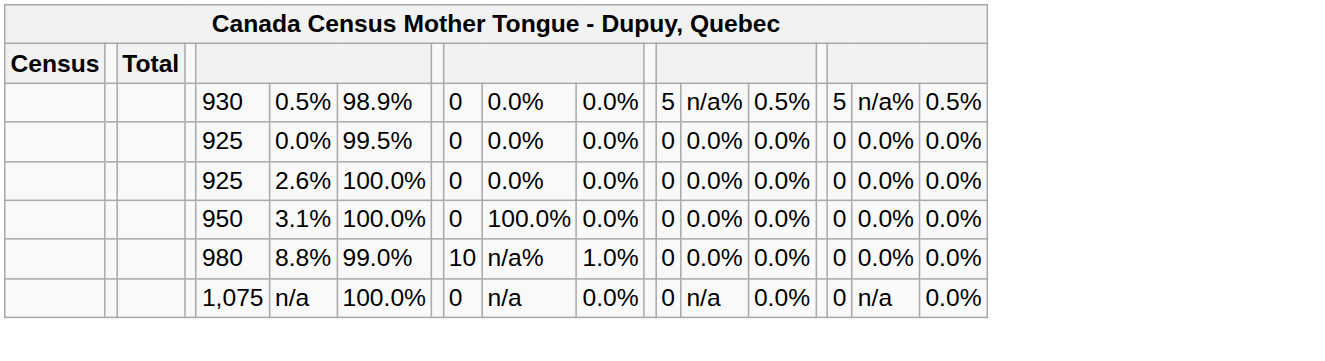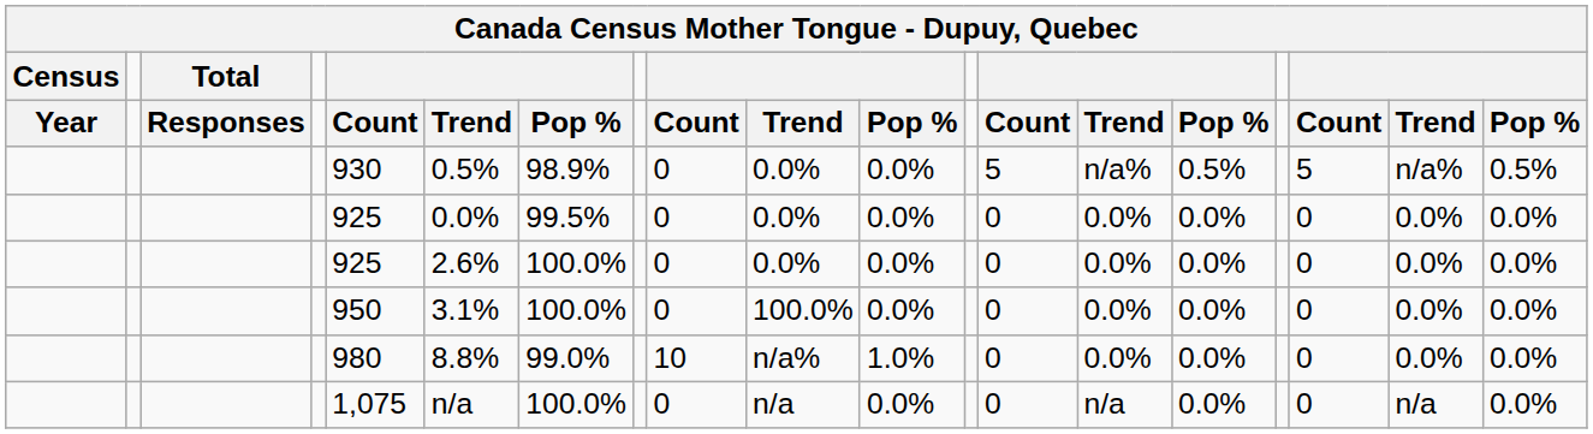+ row: Year | Responses | Count | Trend | Pop % | Count | Trend | Pop % | Count | Trend | Pop % | Count | Trend | Pop %
